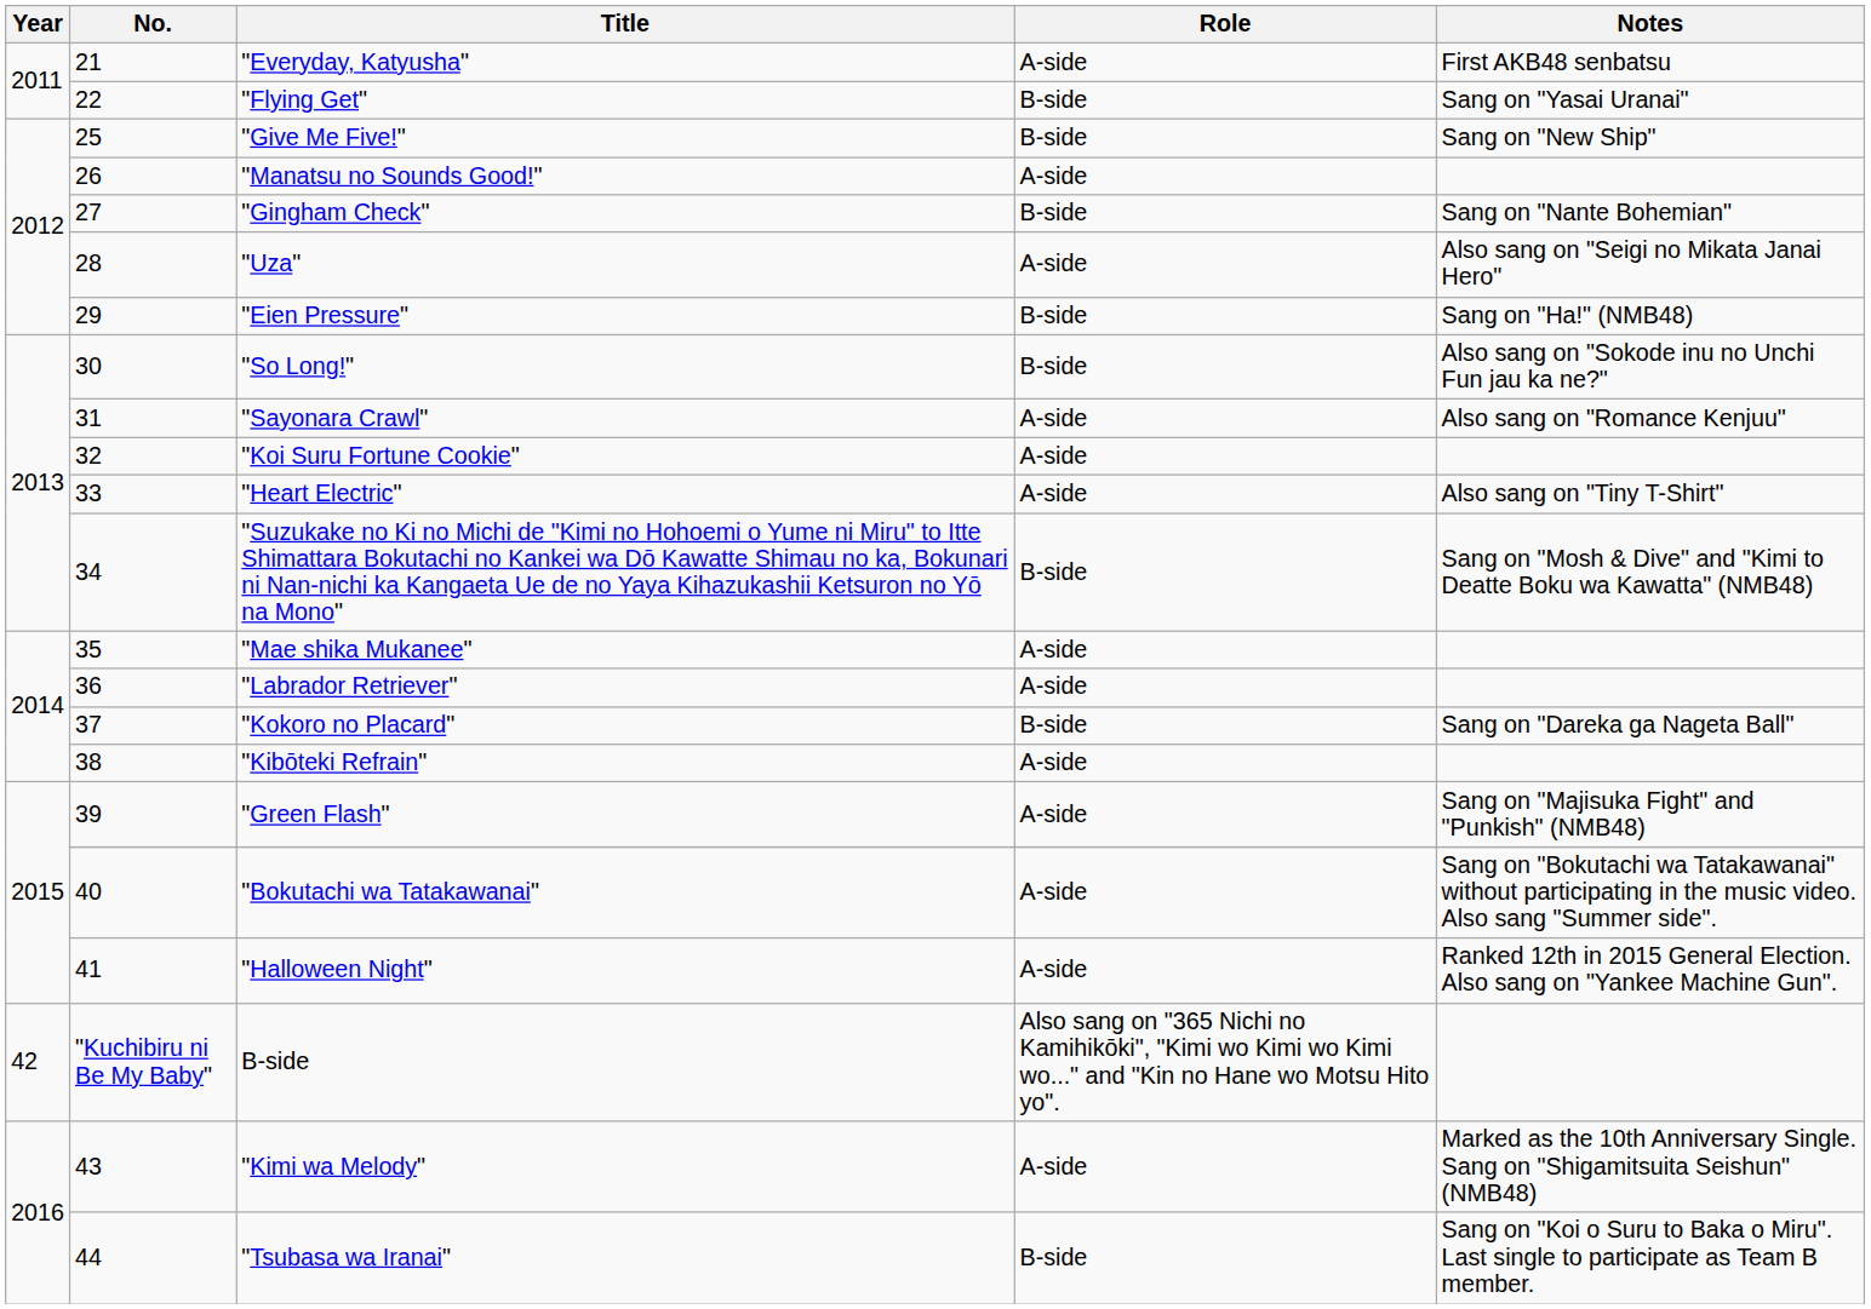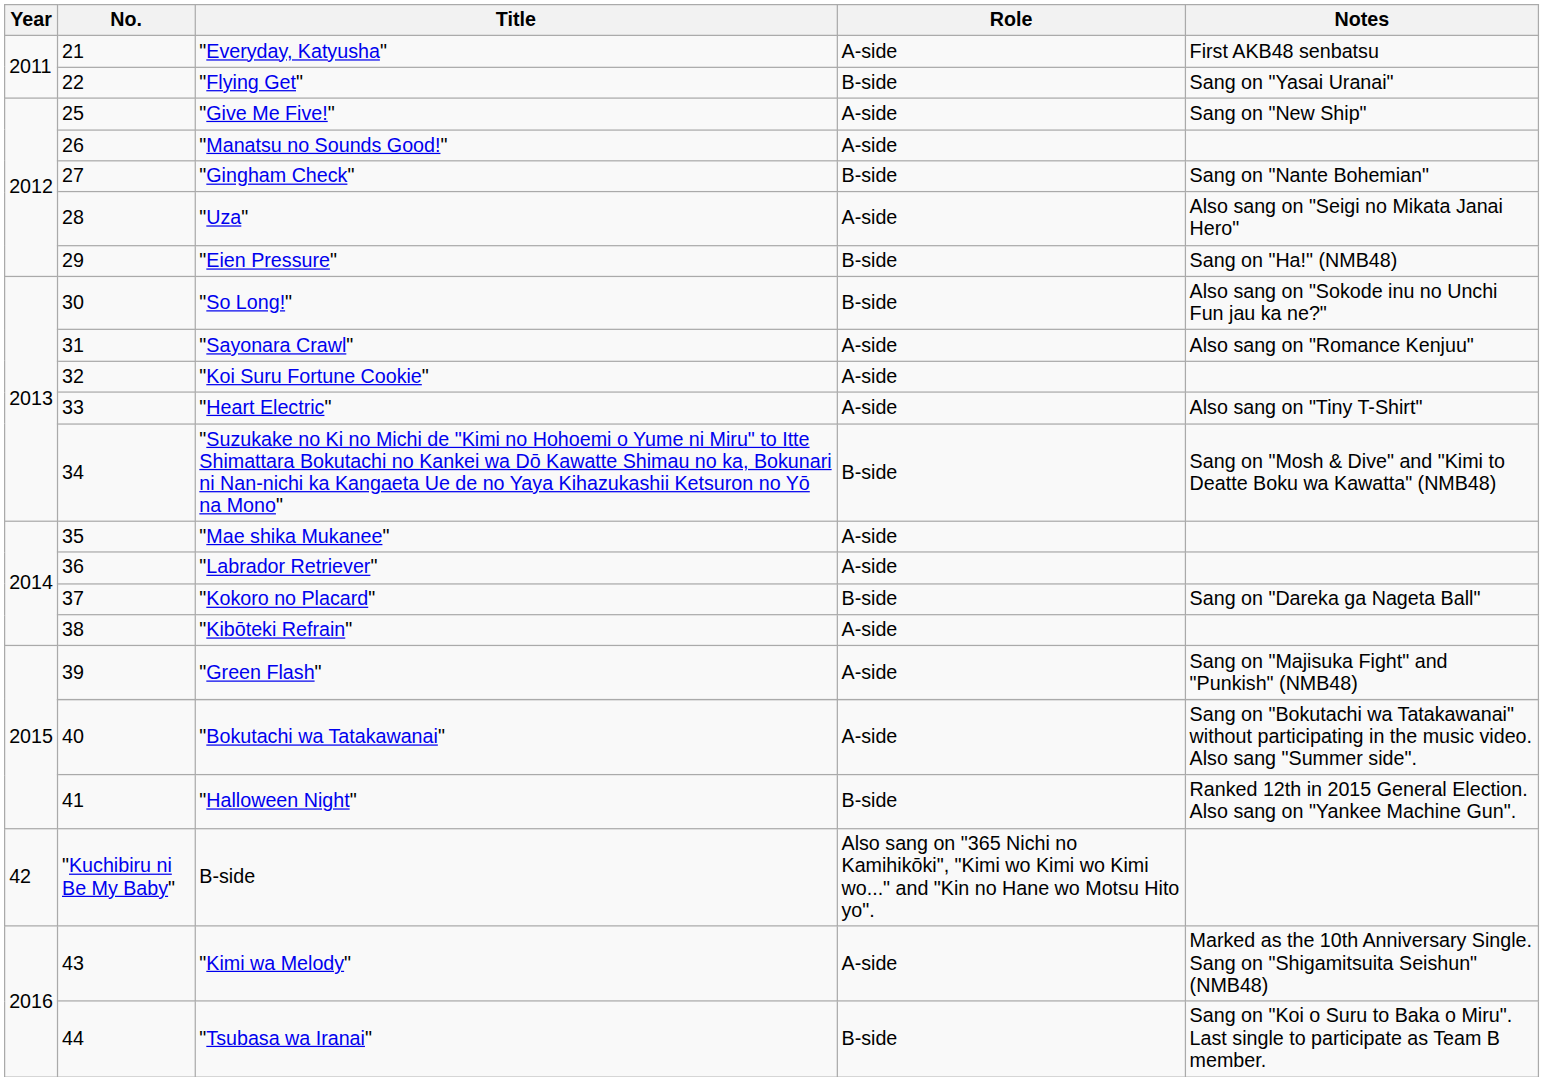"Give Me Five!" | Role: B-side -> A-side
"Halloween Night" | Role: A-side -> B-side
